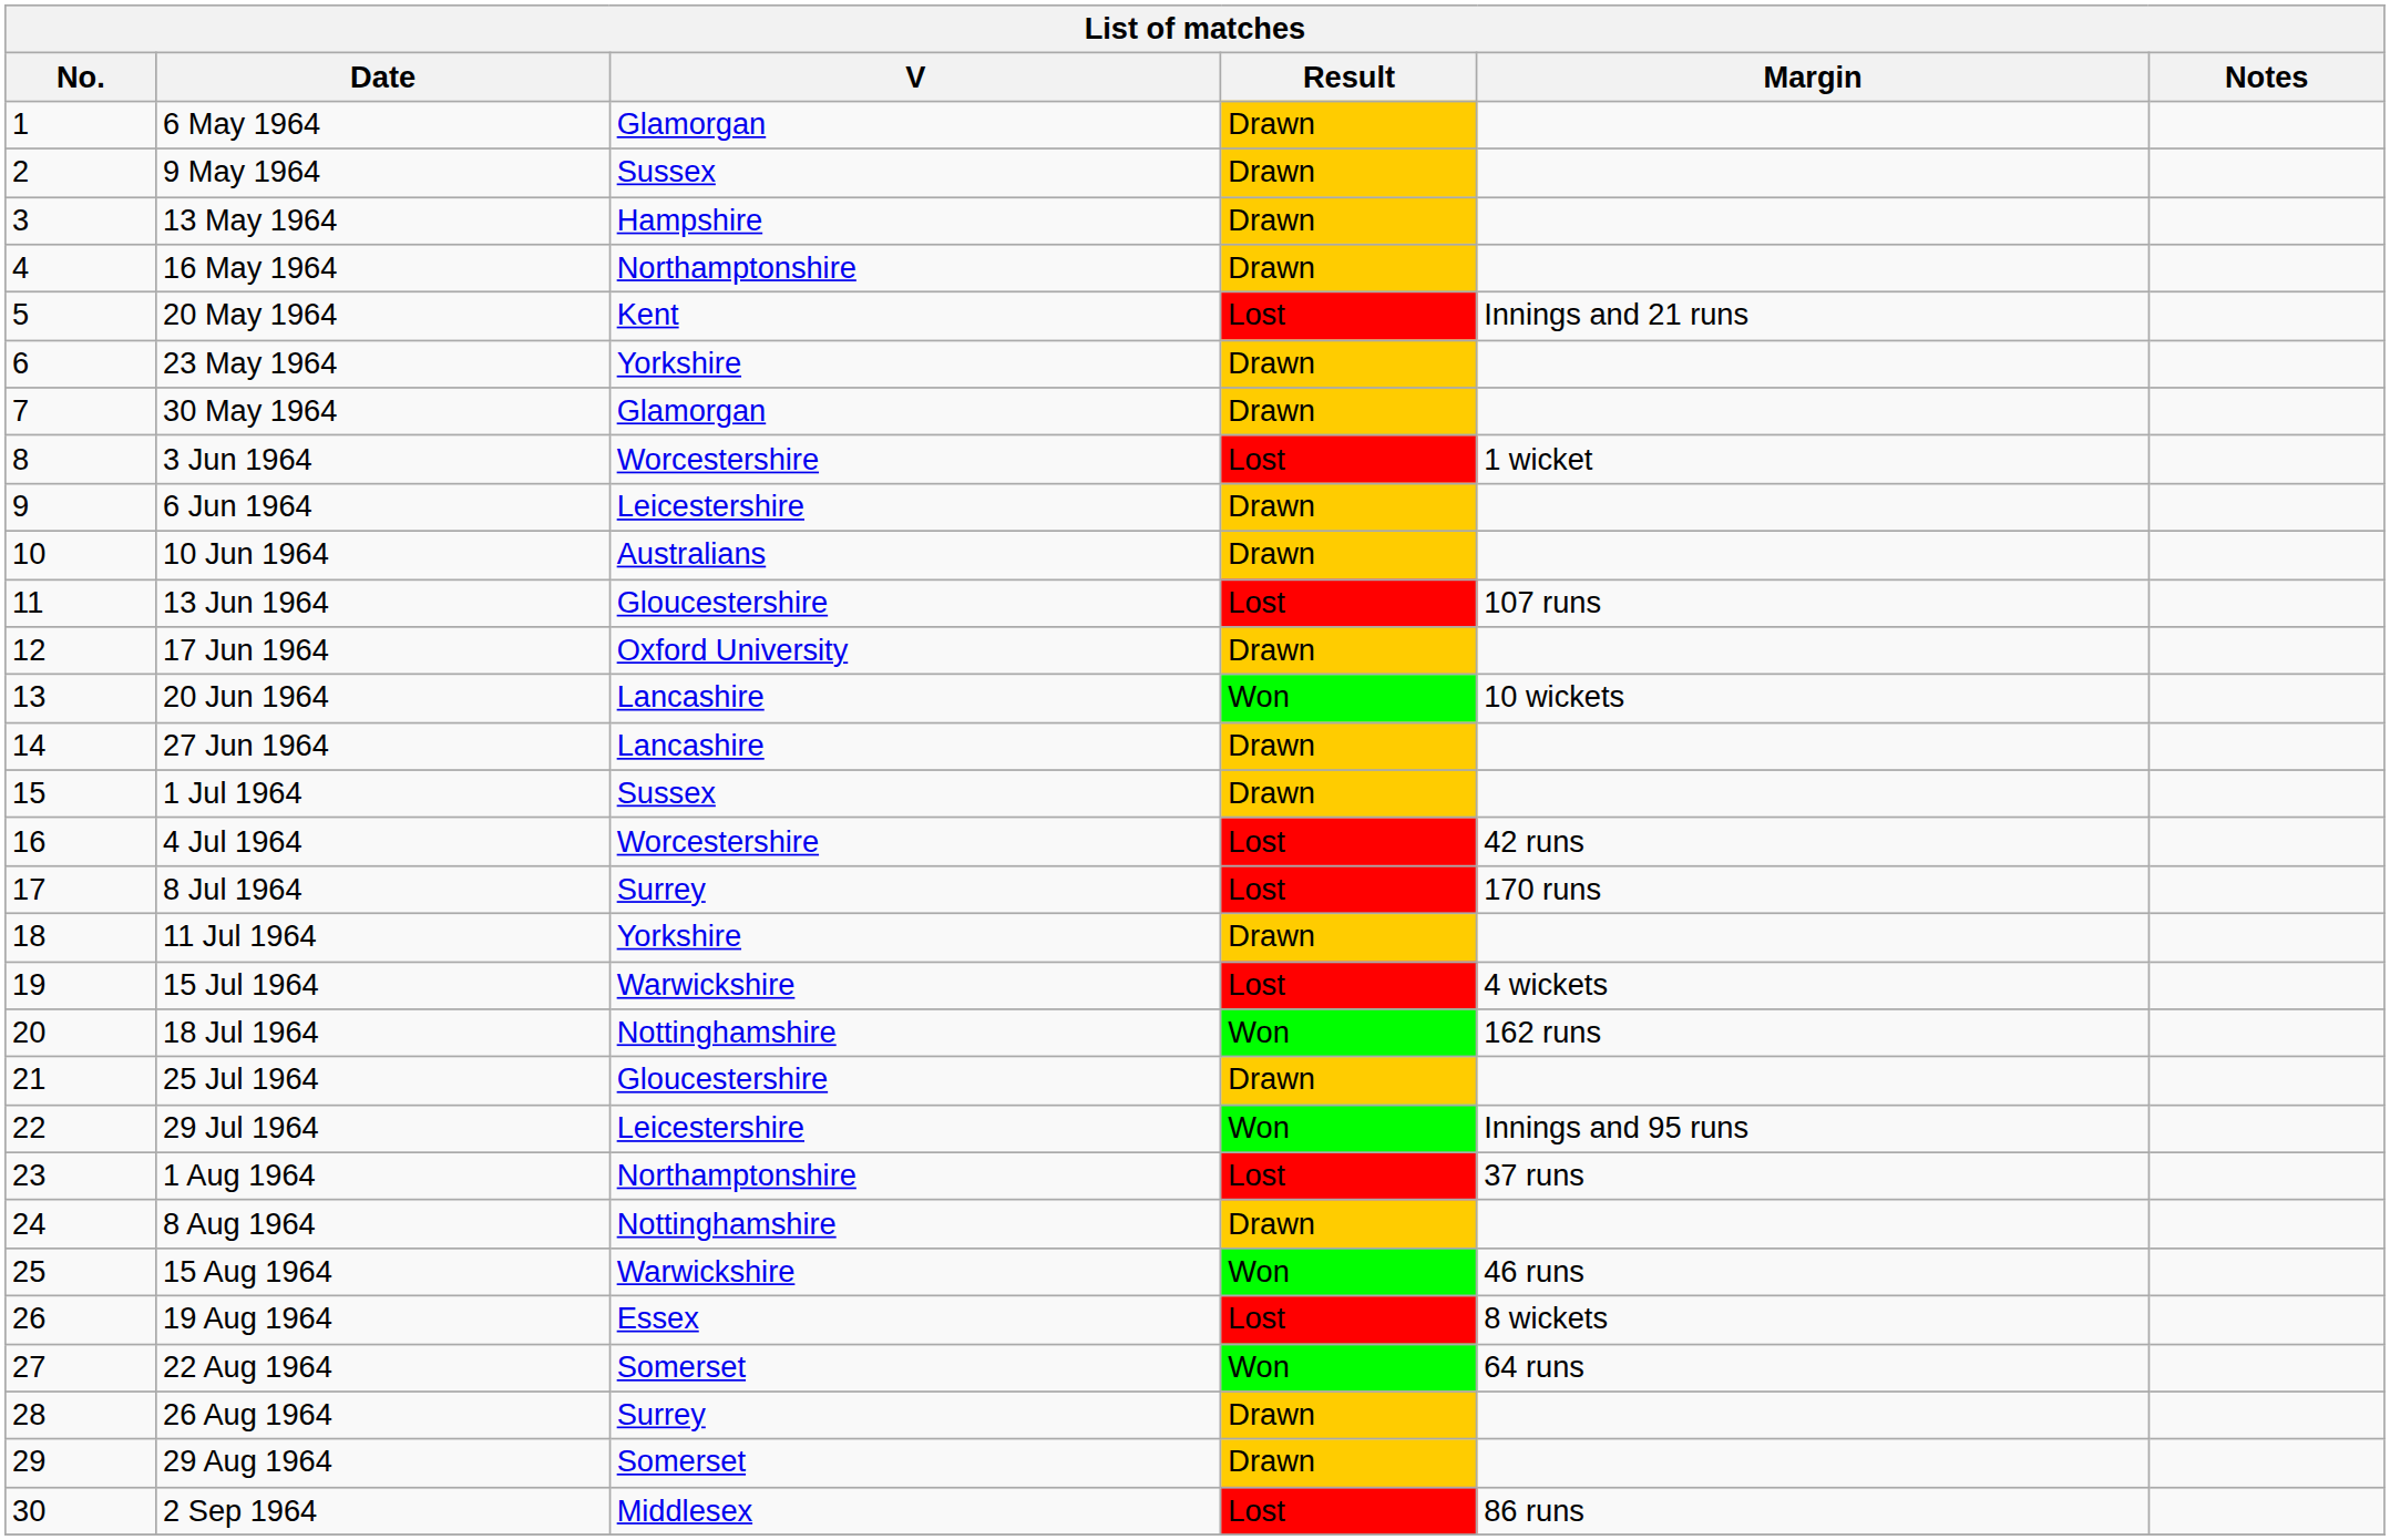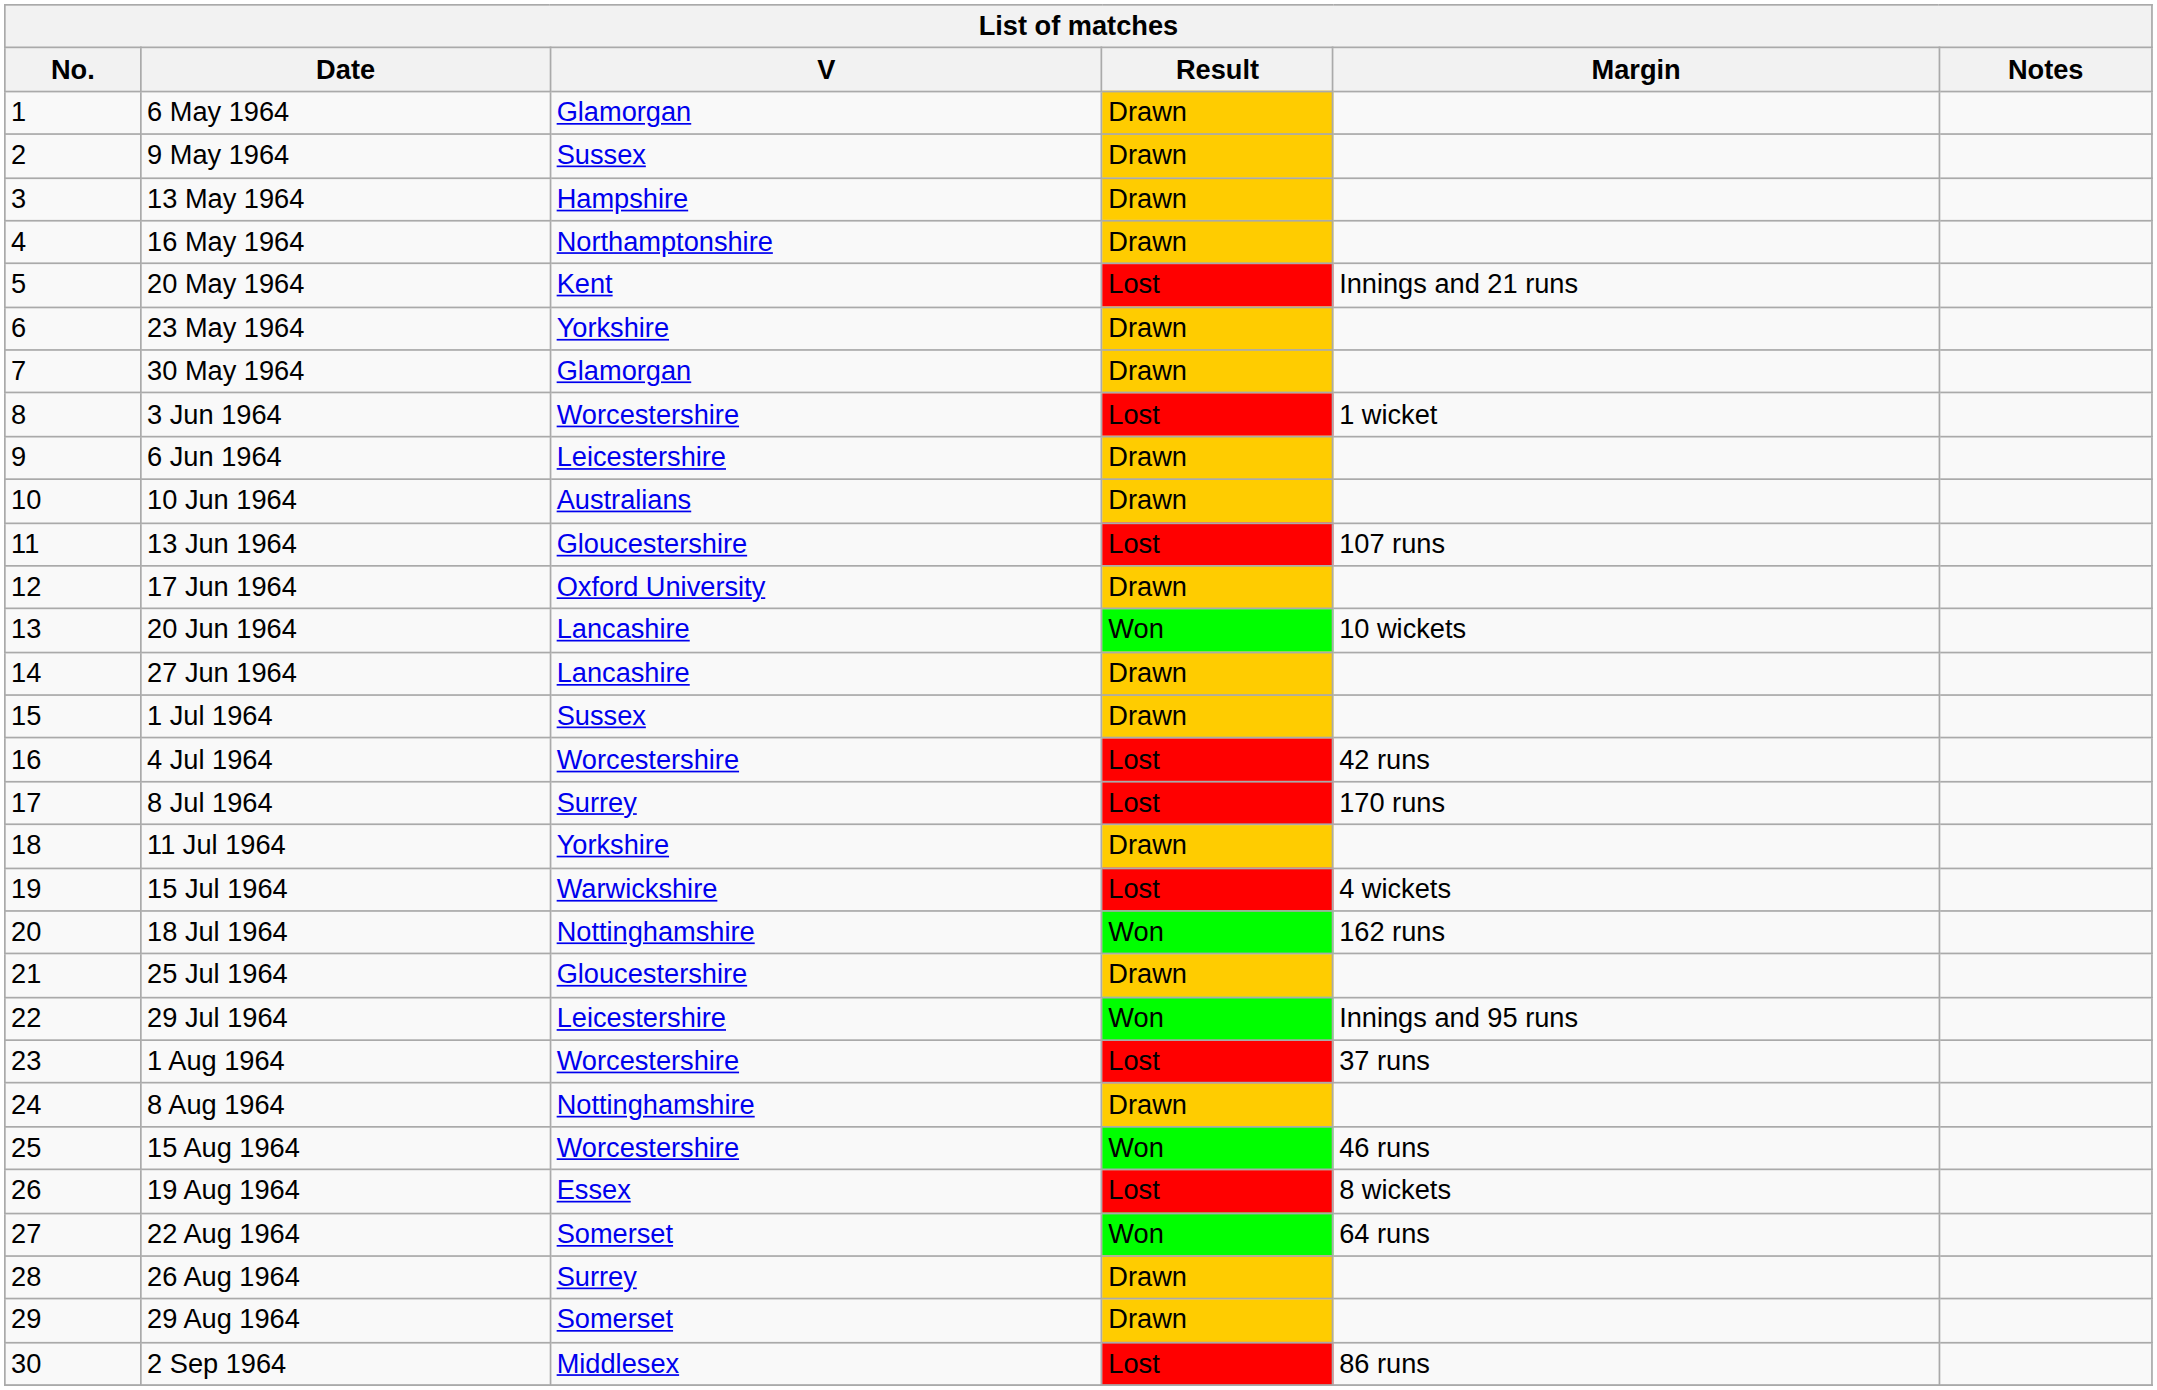1 Aug 1964 | V: Northamptonshire -> Worcestershire
15 Aug 1964 | V: Warwickshire -> Worcestershire
